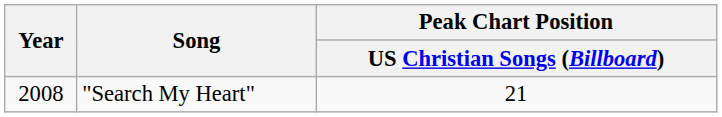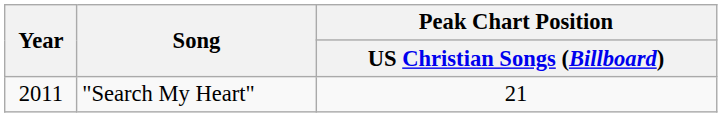"Search My Heart" | Year: 2008 -> 2011
